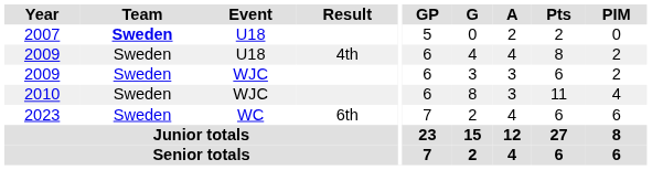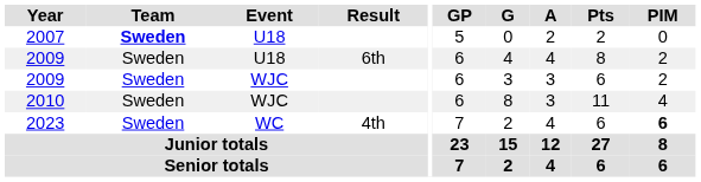2009 / U18 | Result: 4th -> 6th
2023 | Result: 6th -> 4th
2023 | PIM: normal -> bold
